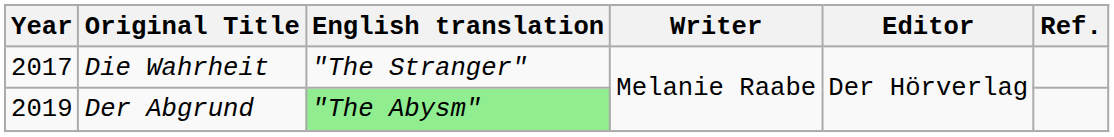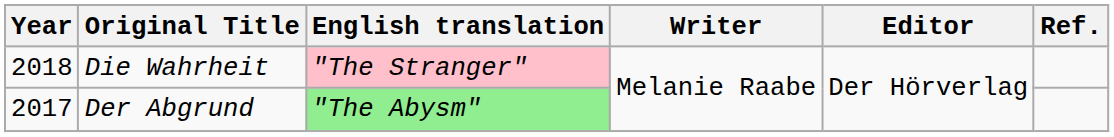Die Wahrheit | Year: 2017 -> 2018
Die Wahrheit | English translation: no background -> pink background
Der Abgrund | Year: 2019 -> 2017
